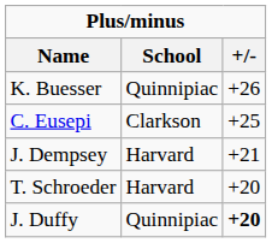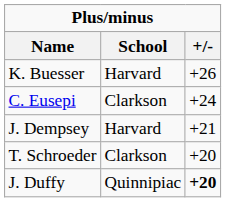K. Buesser | School: Quinnipiac -> Harvard
C. Eusepi | +/-: +25 -> +24
T. Schroeder | School: Harvard -> Clarkson
